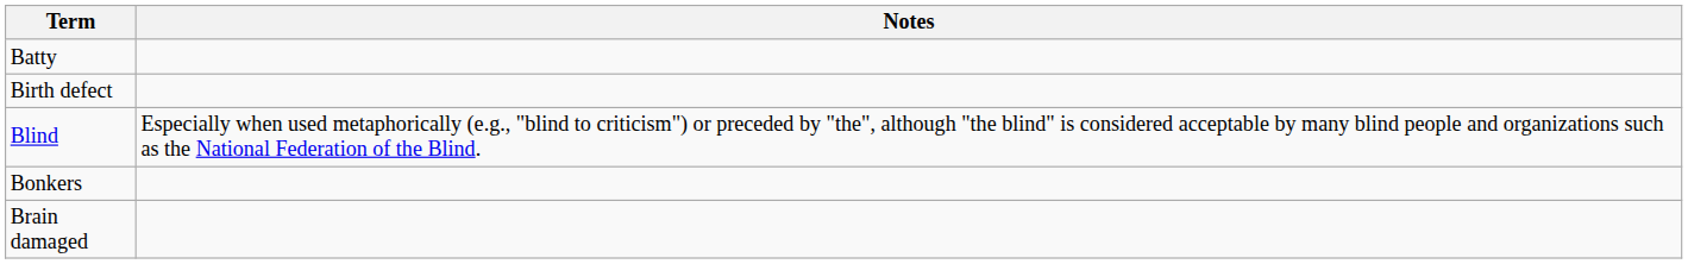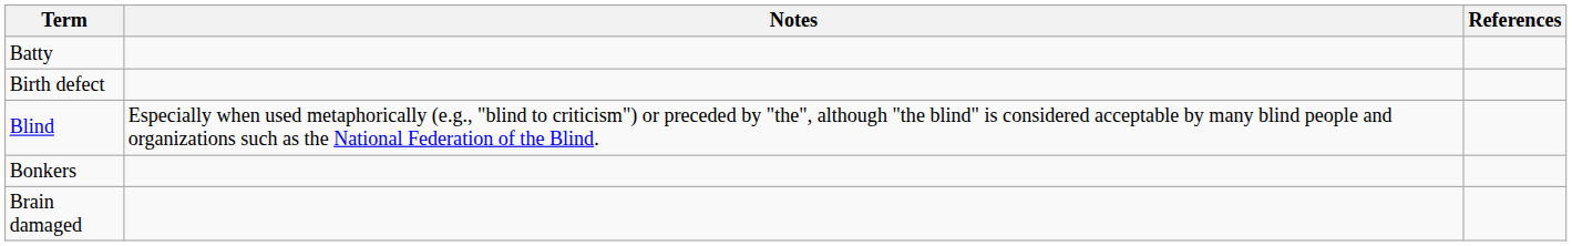+ column: References
